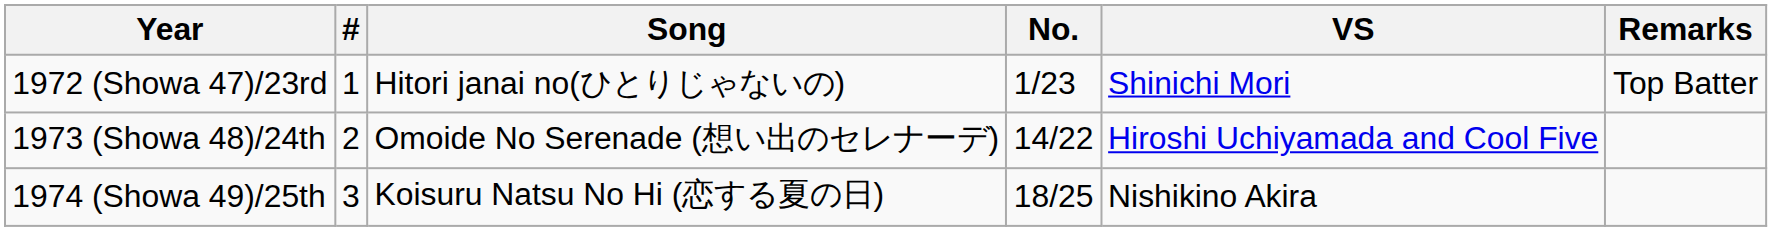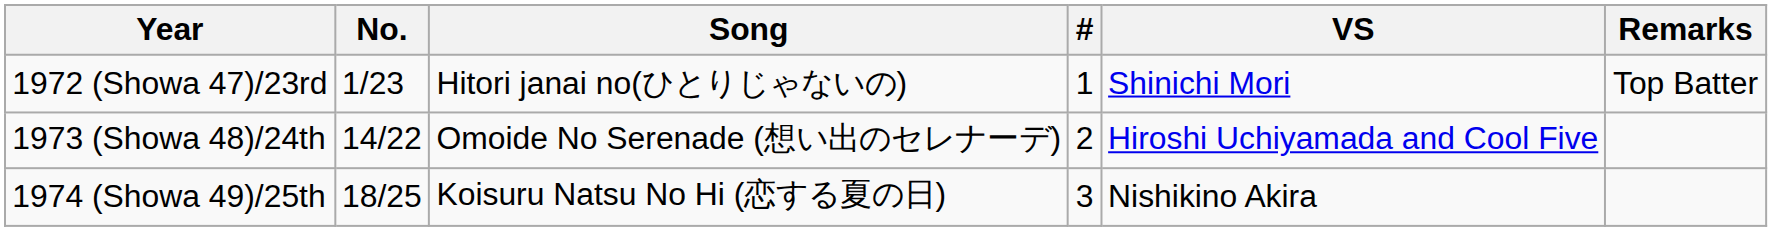columns swapped: # <-> No.
